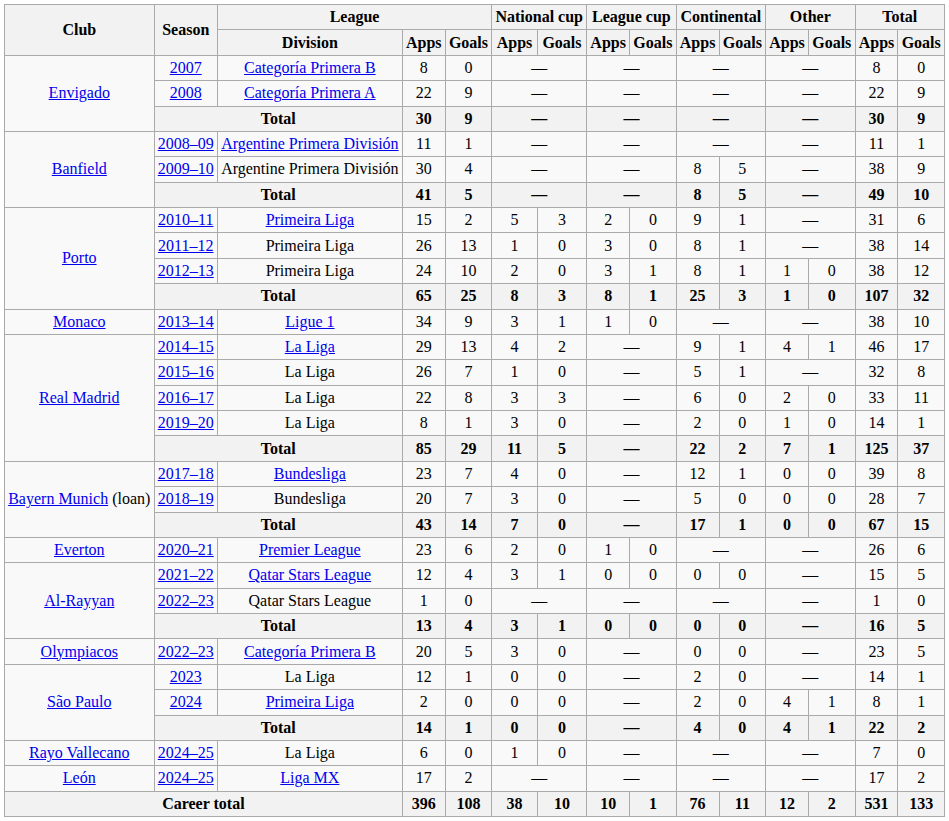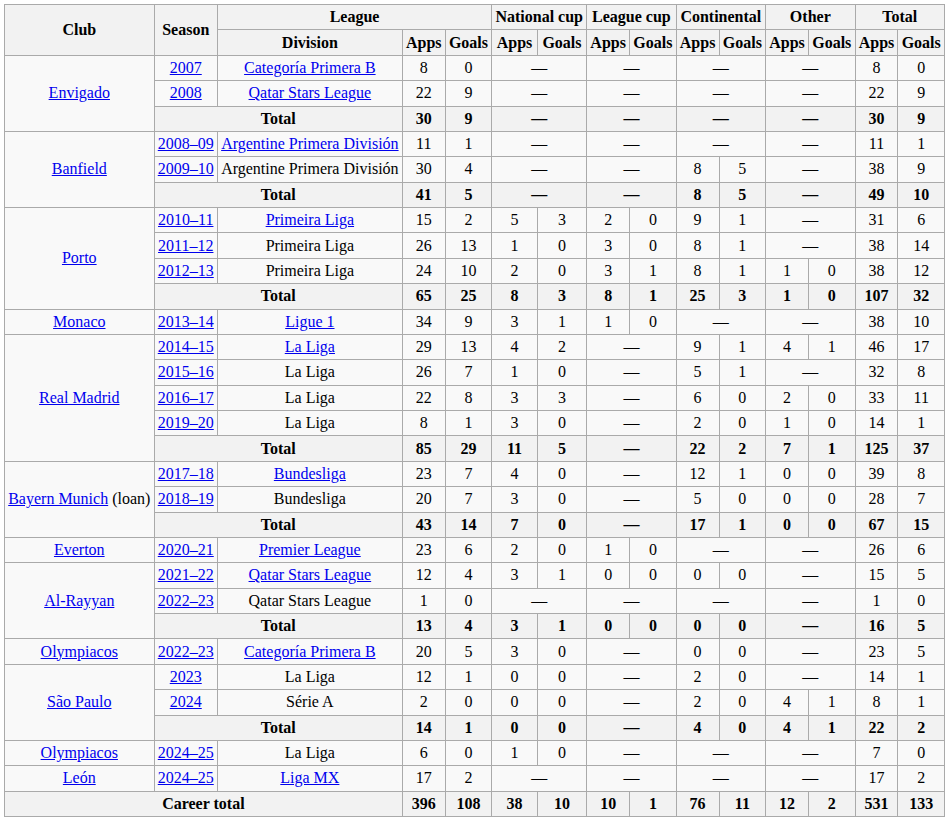2008 | League / Division: Categoría Primera A -> Qatar Stars League
2024 | League / Division: Primeira Liga -> Série A
2024–25 / 6 | Club: Rayo Vallecano -> Olympiacos
